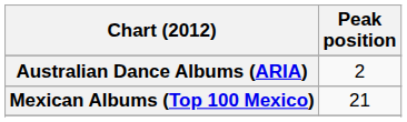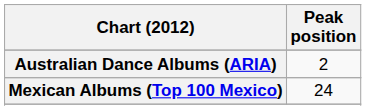Mexican Albums (Top 100 Mexico) | Peak position: 21 -> 24
